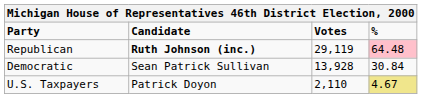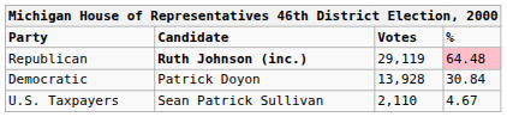Democratic | Candidate: Sean Patrick Sullivan -> Patrick Doyon
U.S. Taxpayers | Candidate: Patrick Doyon -> Sean Patrick Sullivan
U.S. Taxpayers | %: khaki background -> no background
